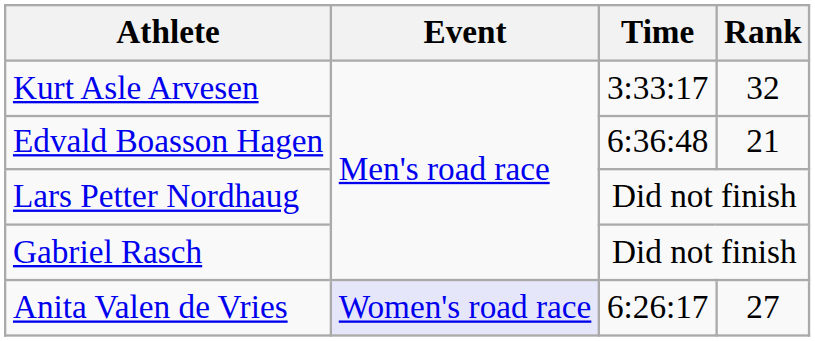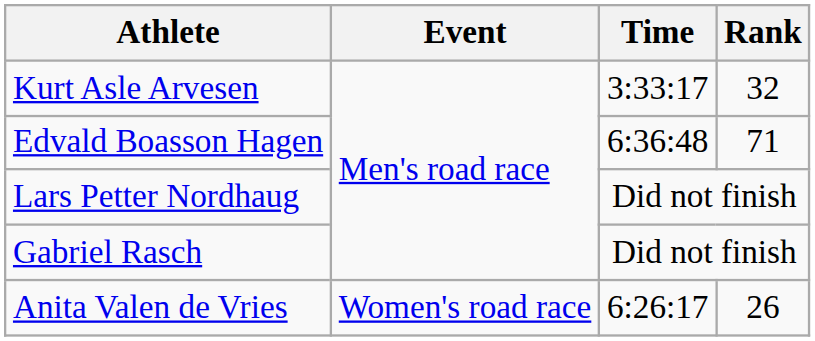Edvald Boasson Hagen | Rank: 21 -> 71
Anita Valen de Vries | Event: lavender background -> no background
Anita Valen de Vries | Rank: 27 -> 26
